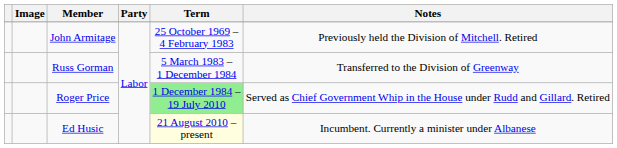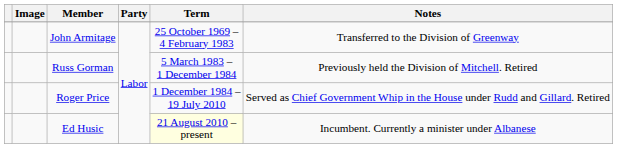John Armitage | Notes: Previously held the Division of Mitchell. Retired -> Transferred to the Division of Greenway
Russ Gorman | Notes: Transferred to the Division of Greenway -> Previously held the Division of Mitchell. Retired
Roger Price | Term: lightgreen background -> no background
